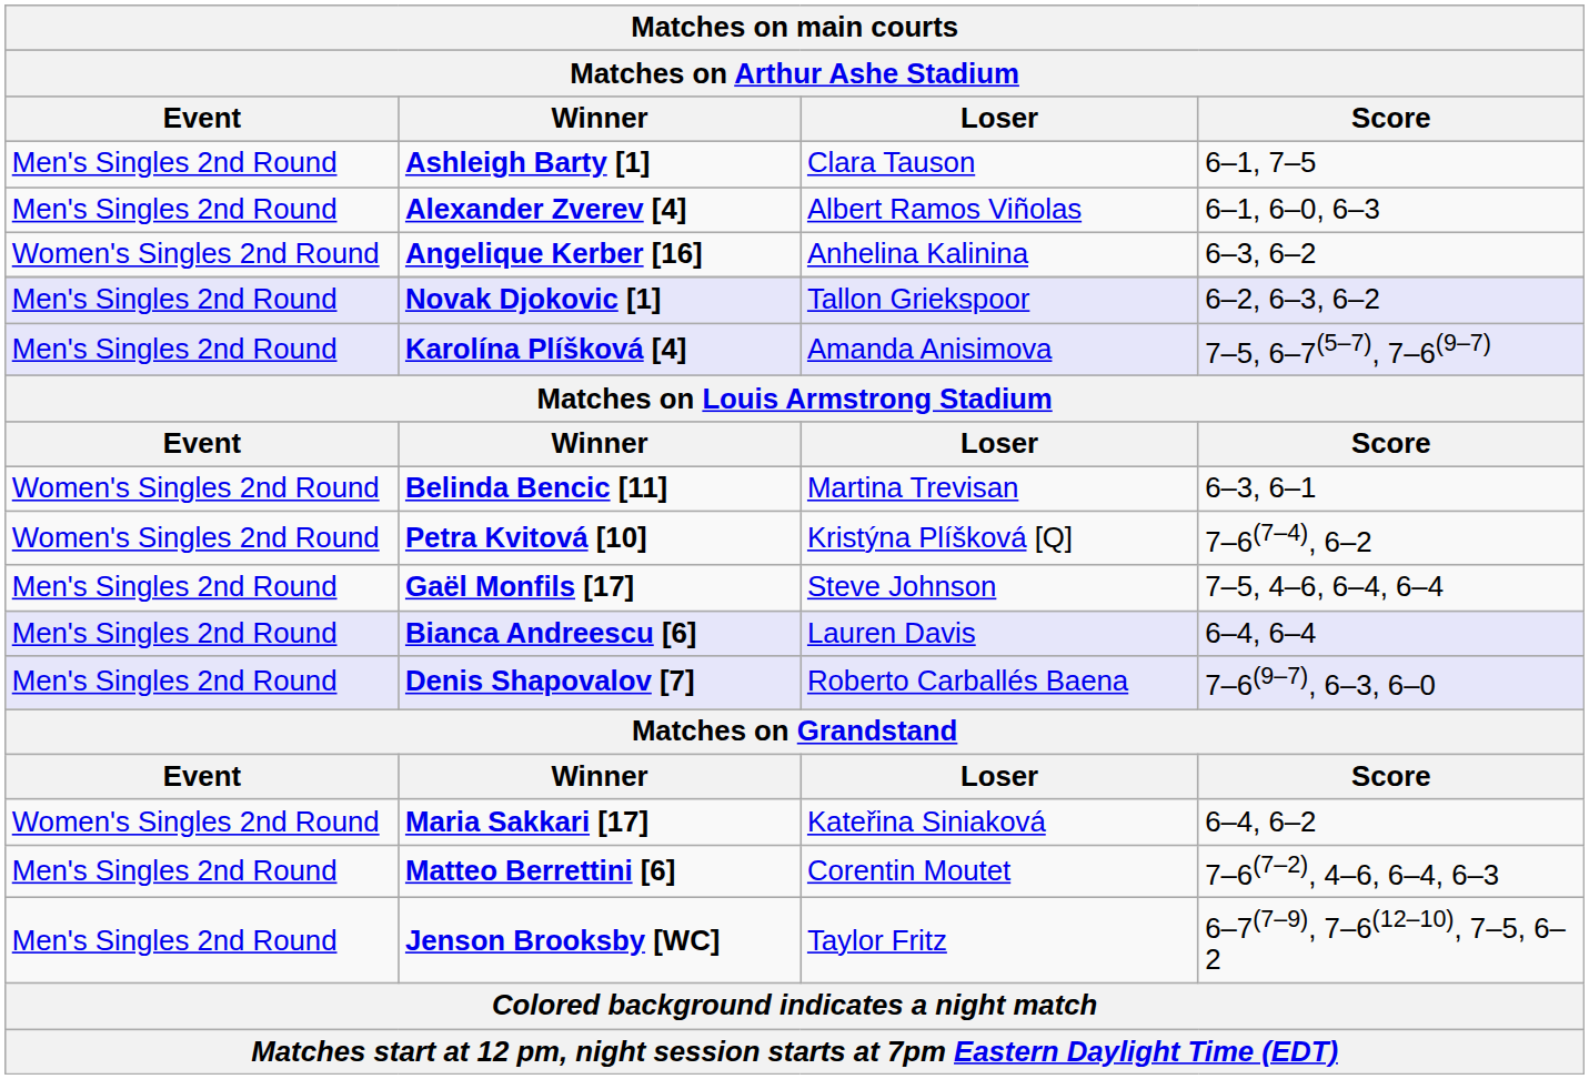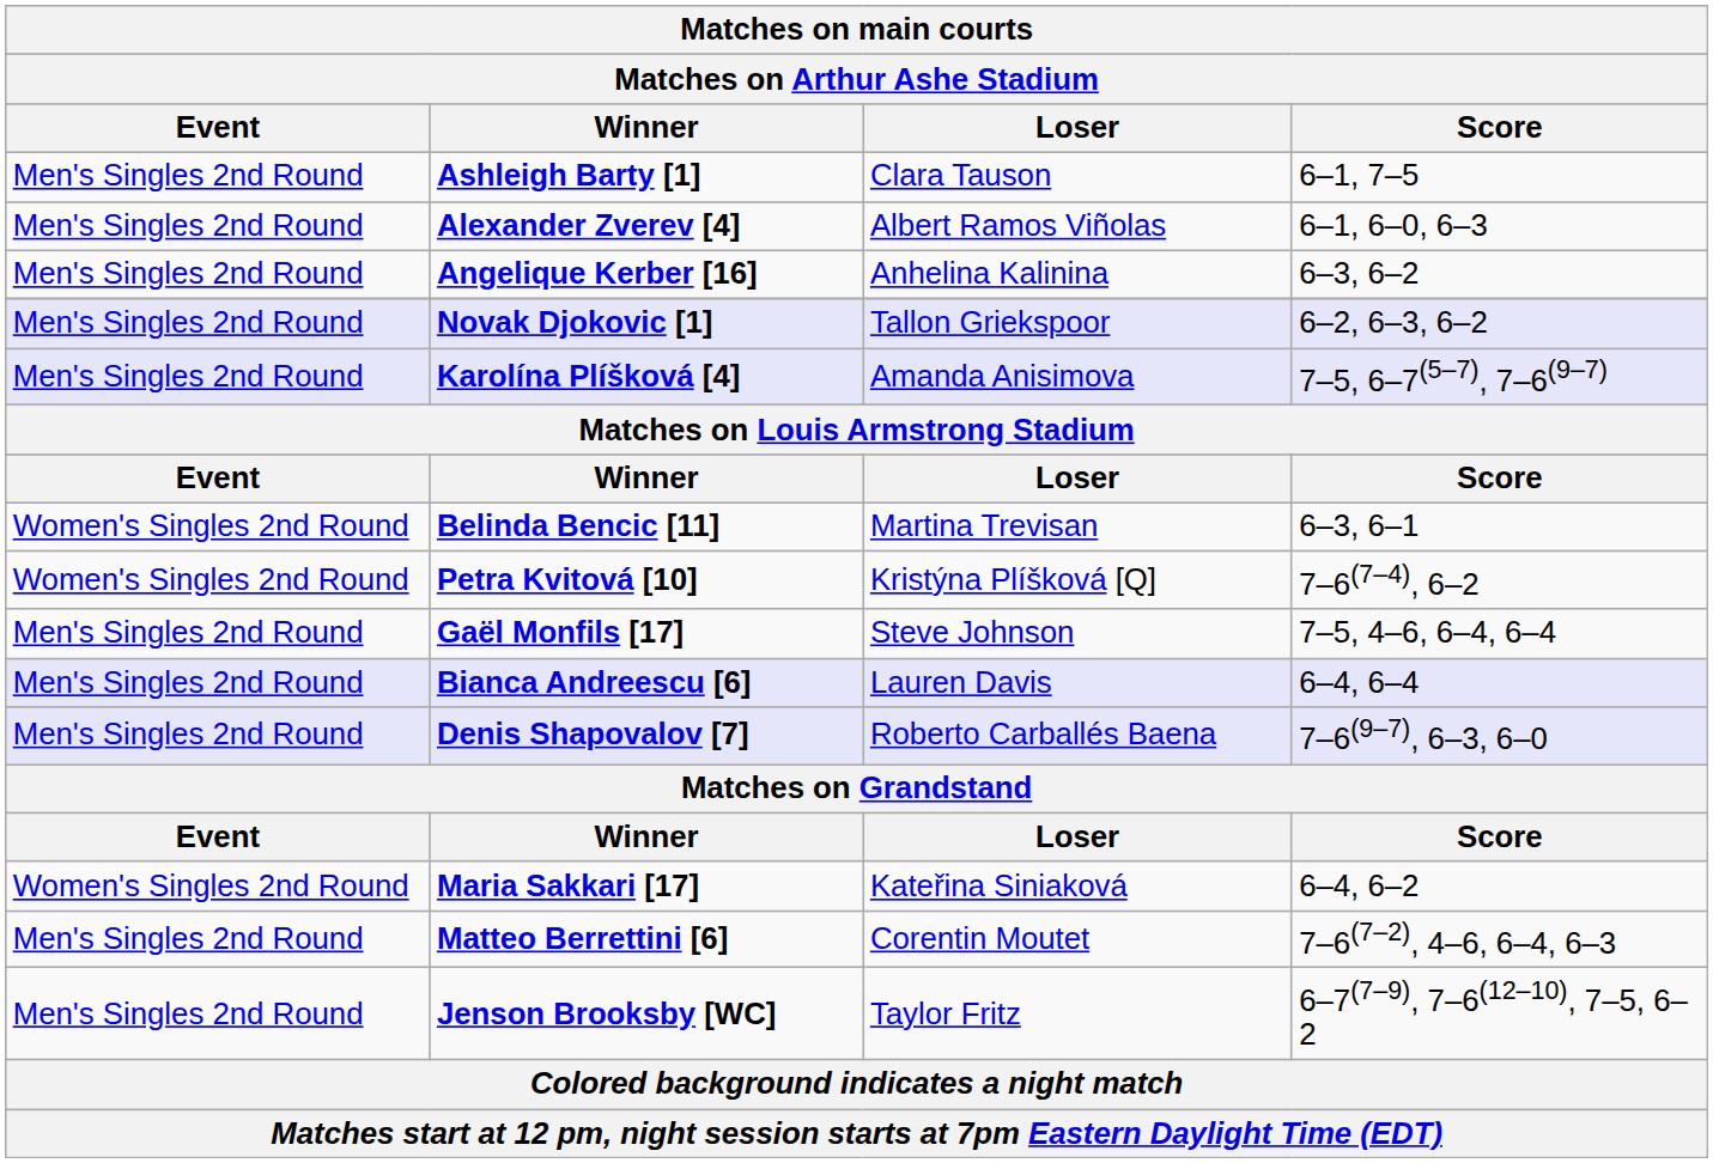Angelique Kerber [16] | Event: Women's Singles 2nd Round -> Men's Singles 2nd Round
